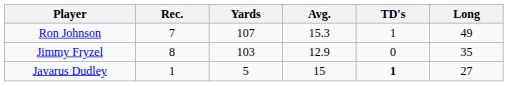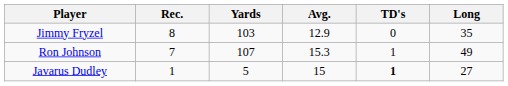rows swapped: Jimmy Fryzel <-> Ron Johnson
